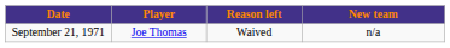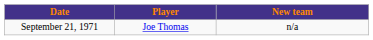- column: Reason left | Waived
